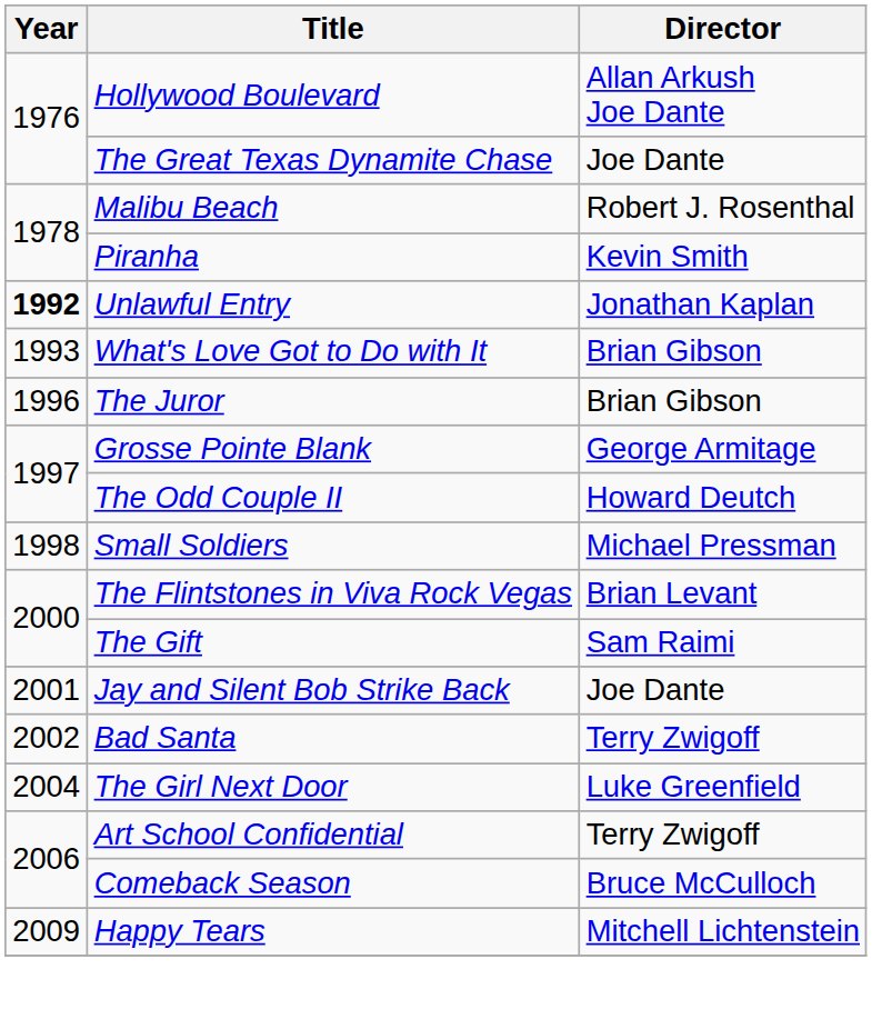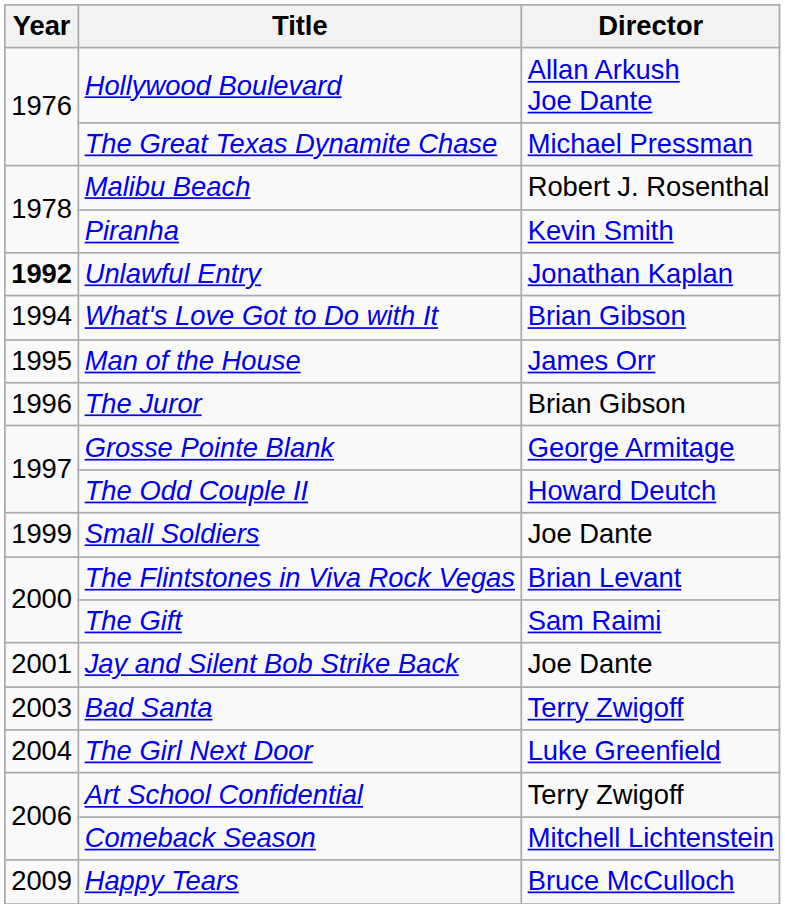The Great Texas Dynamite Chase | Director: Joe Dante -> Michael Pressman
What's Love Got to Do with It | Year: 1993 -> 1994
+ row: 1995 | Man of the House | James Orr
Small Soldiers | Year: 1998 -> 1999
Small Soldiers | Director: Michael Pressman -> Joe Dante
Bad Santa | Year: 2002 -> 2003
Comeback Season | Director: Bruce McCulloch -> Mitchell Lichtenstein
Happy Tears | Director: Mitchell Lichtenstein -> Bruce McCulloch
